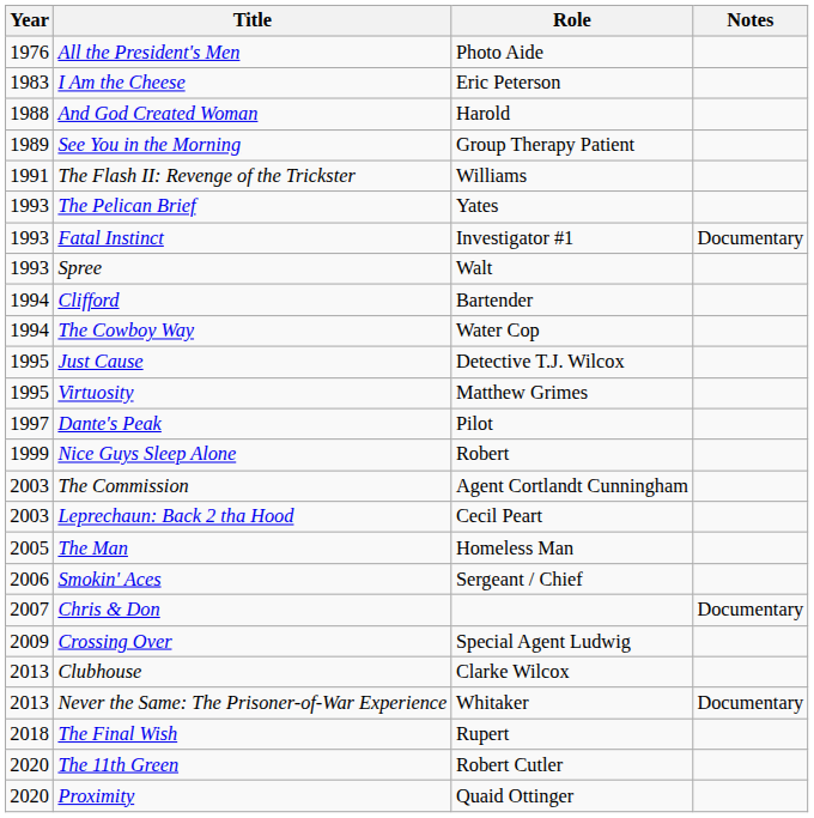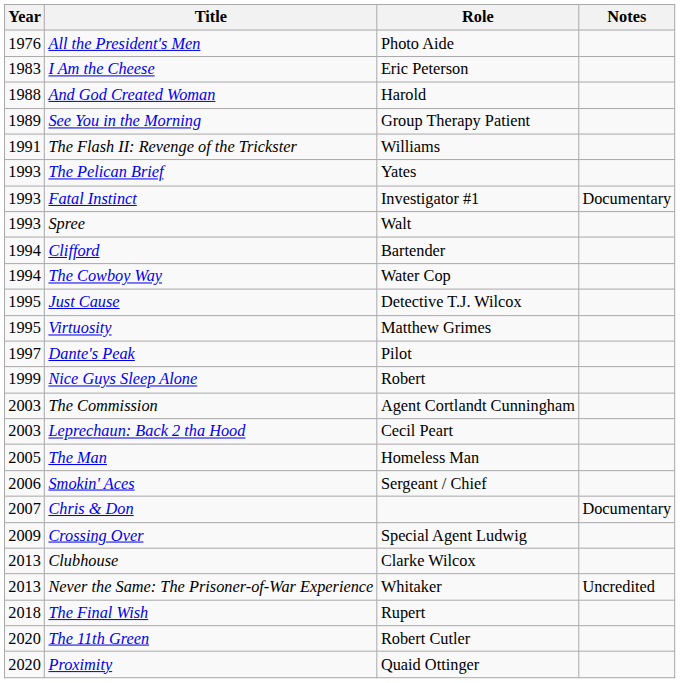Never the Same: The Prisoner-of-War Experience | Notes: Documentary -> Uncredited
